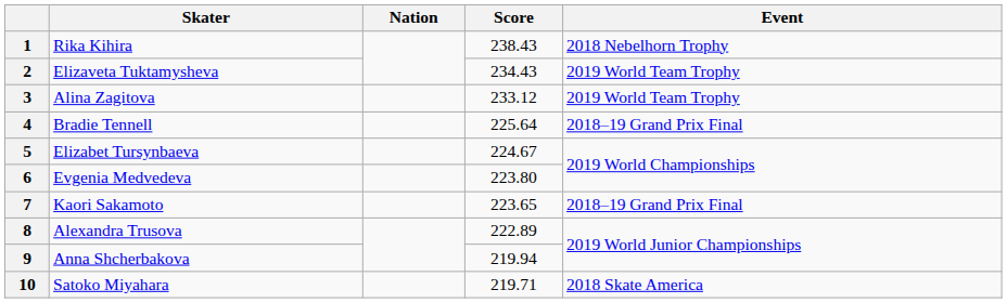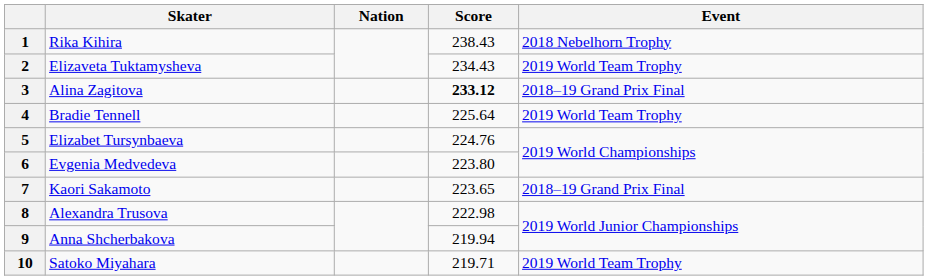3 | Score: normal -> bold
3 | Event: 2019 World Team Trophy -> 2018–19 Grand Prix Final
4 | Event: 2018–19 Grand Prix Final -> 2019 World Team Trophy
5 | Score: 224.67 -> 224.76
8 | Score: 222.89 -> 222.98
10 | Event: 2018 Skate America -> 2019 World Team Trophy
